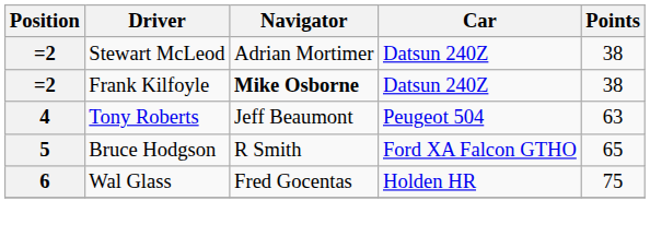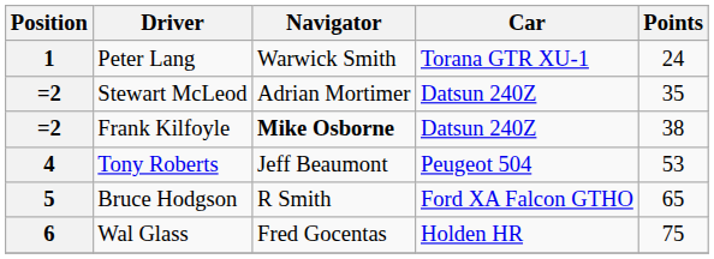+ row: 1 | Peter Lang | Warwick Smith | Torana GTR XU-1 | 24
Stewart McLeod | Points: 38 -> 35
Tony Roberts | Points: 63 -> 53
